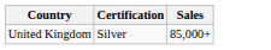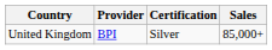+ column: Provider | BPI
